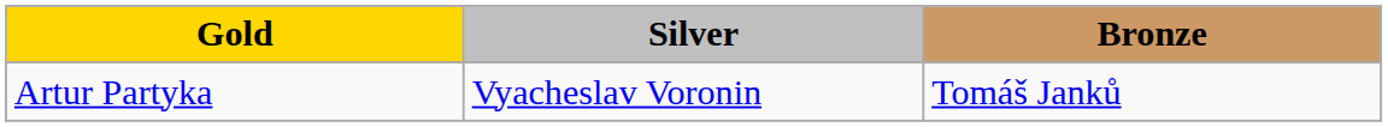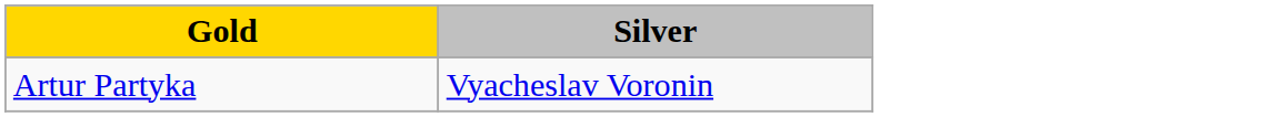- column: Bronze | Tomáš Janků
